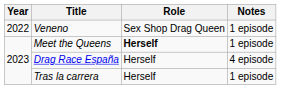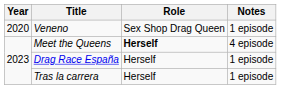Veneno | Year: 2022 -> 2020
Meet the Queens | Notes: 1 episode -> 4 episode
Drag Race España | Notes: 4 episode -> 1 episode
